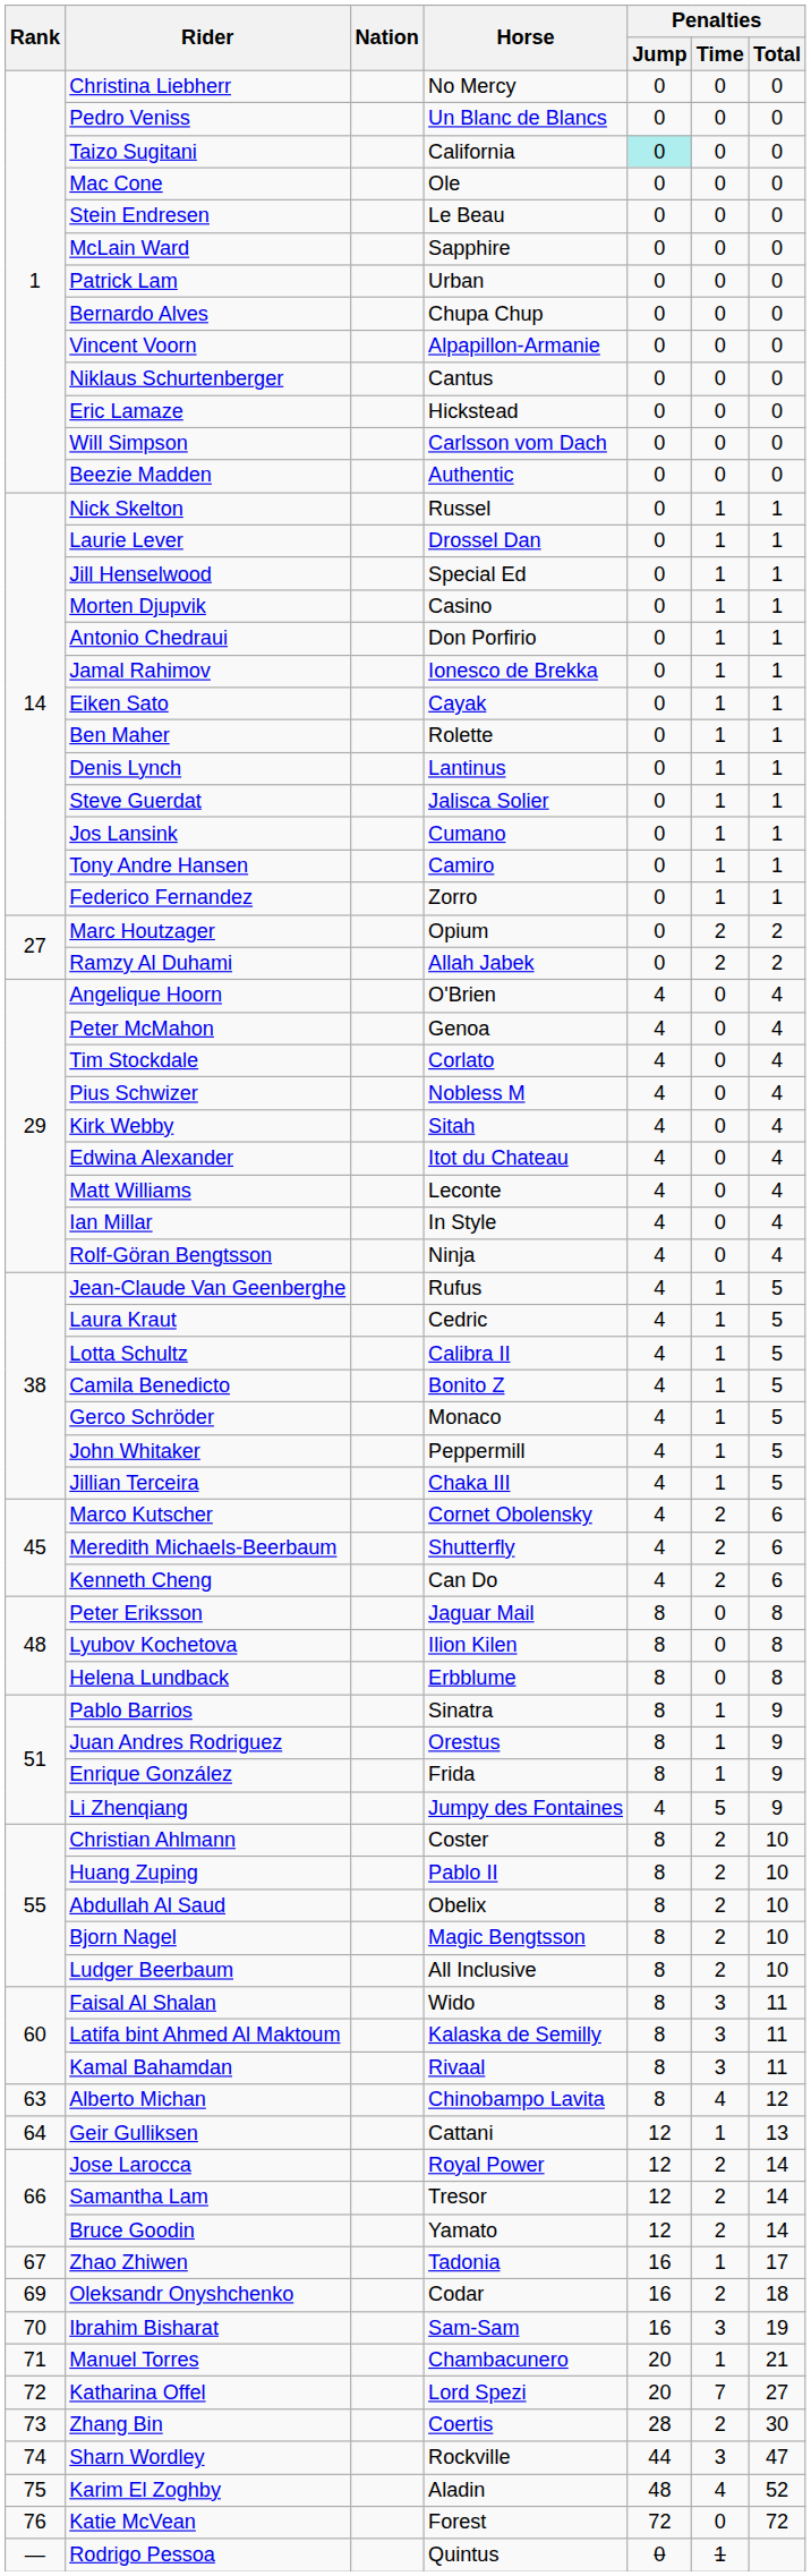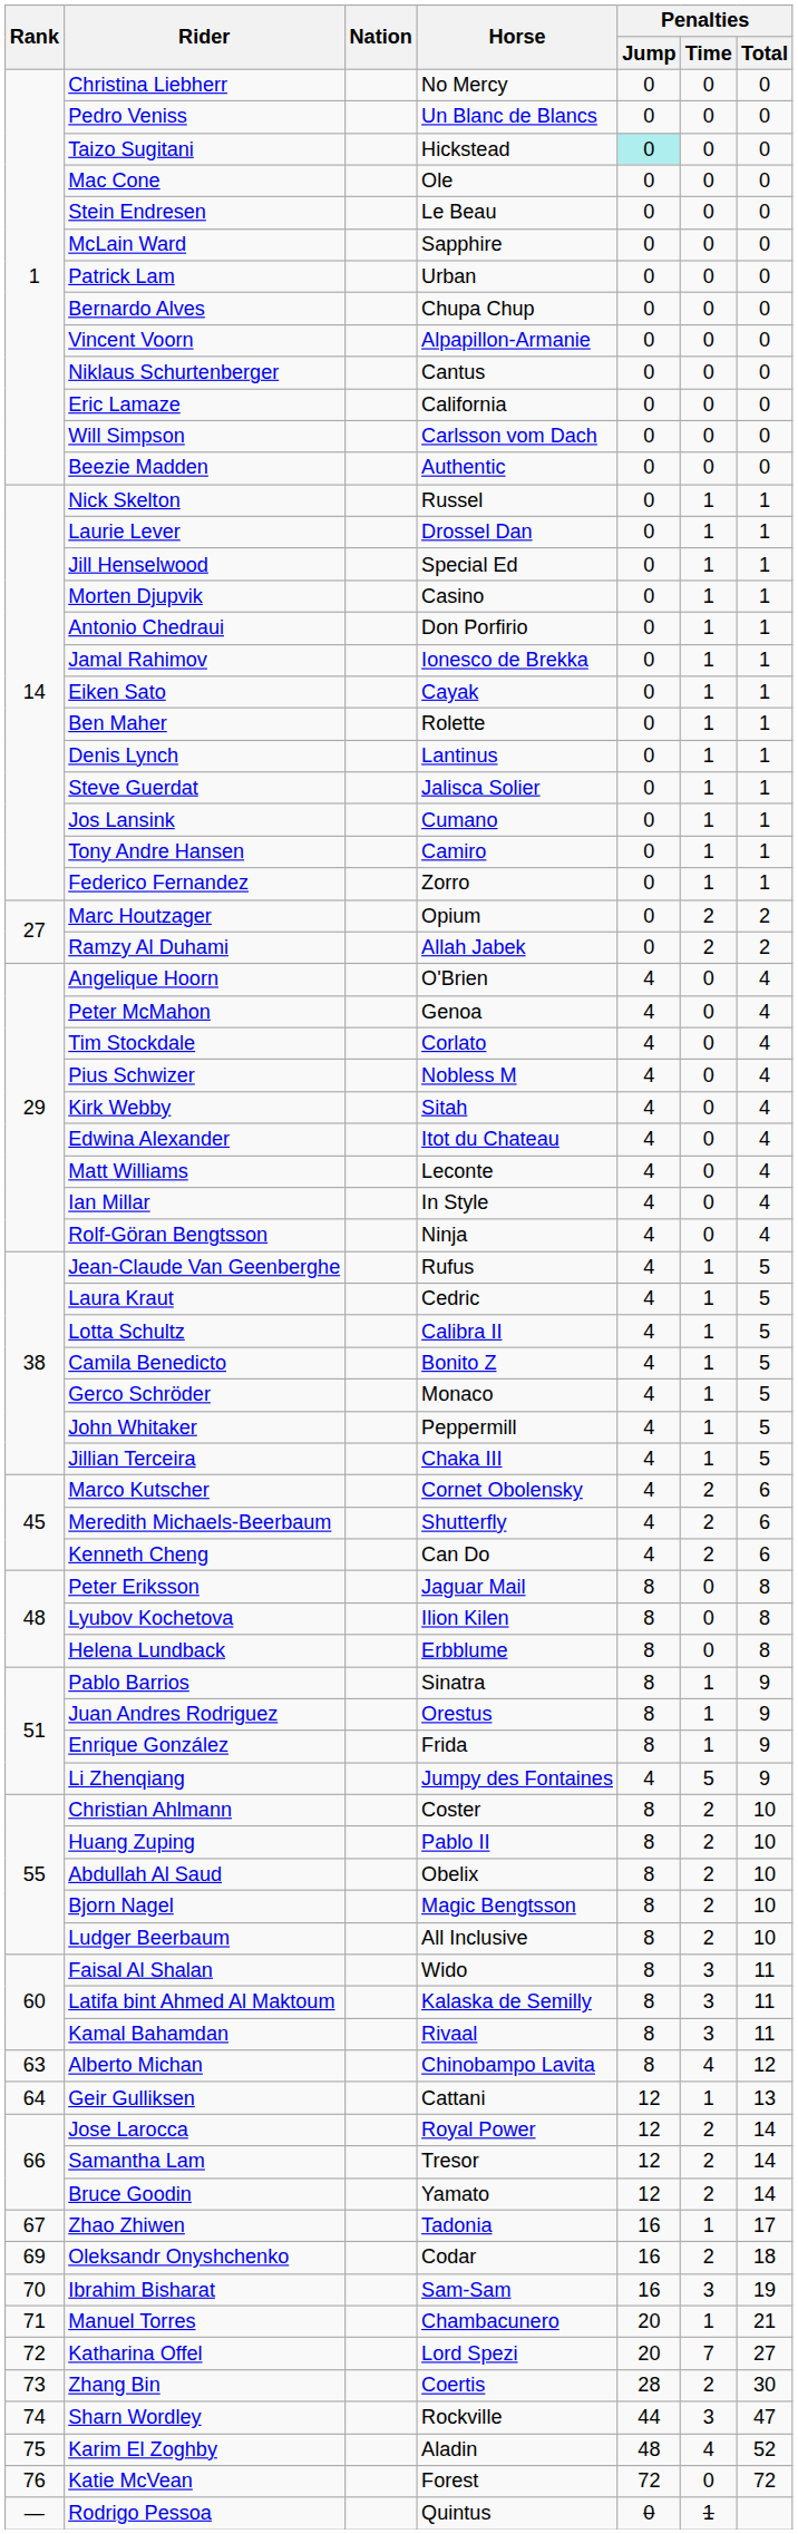Taizo Sugitani | Horse: California -> Hickstead
Eric Lamaze | Horse: Hickstead -> California
